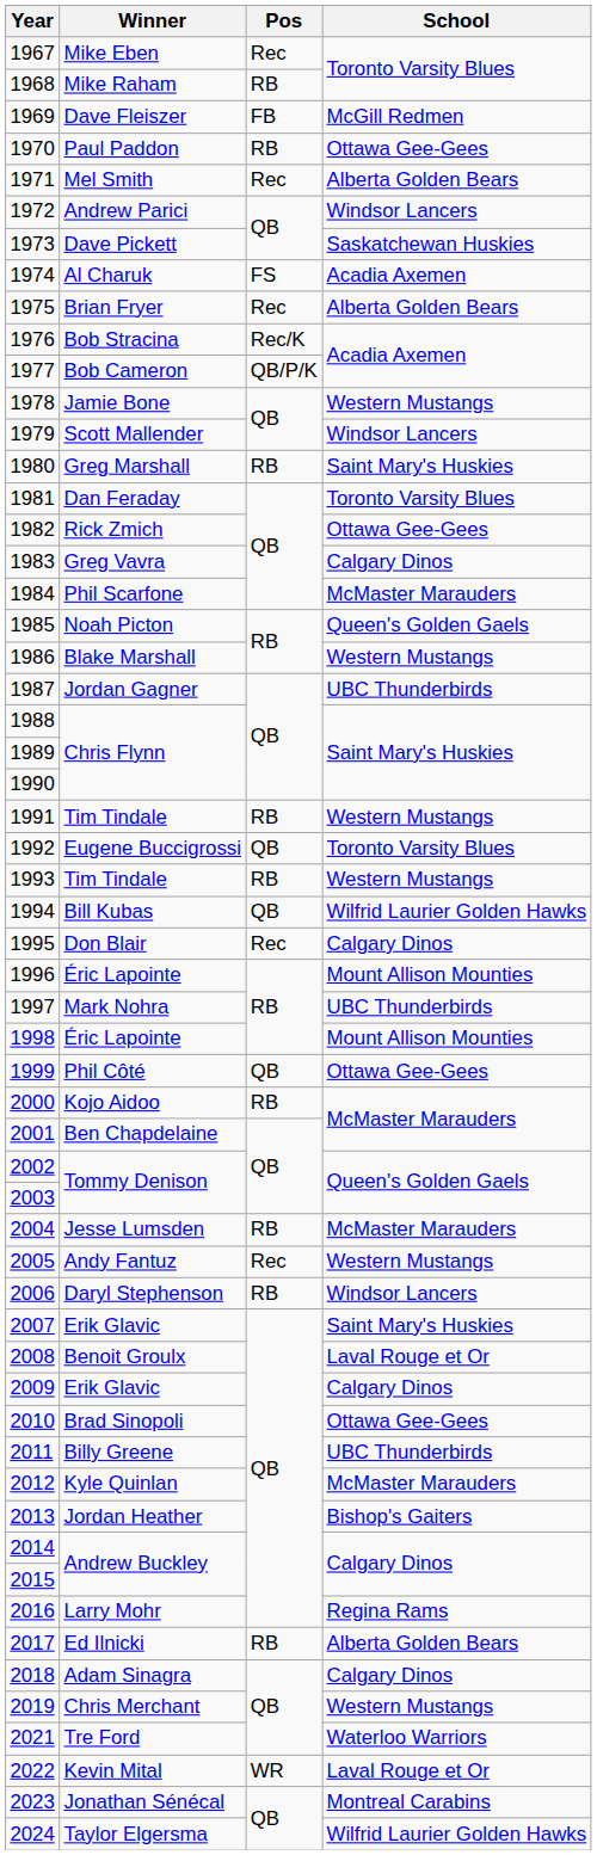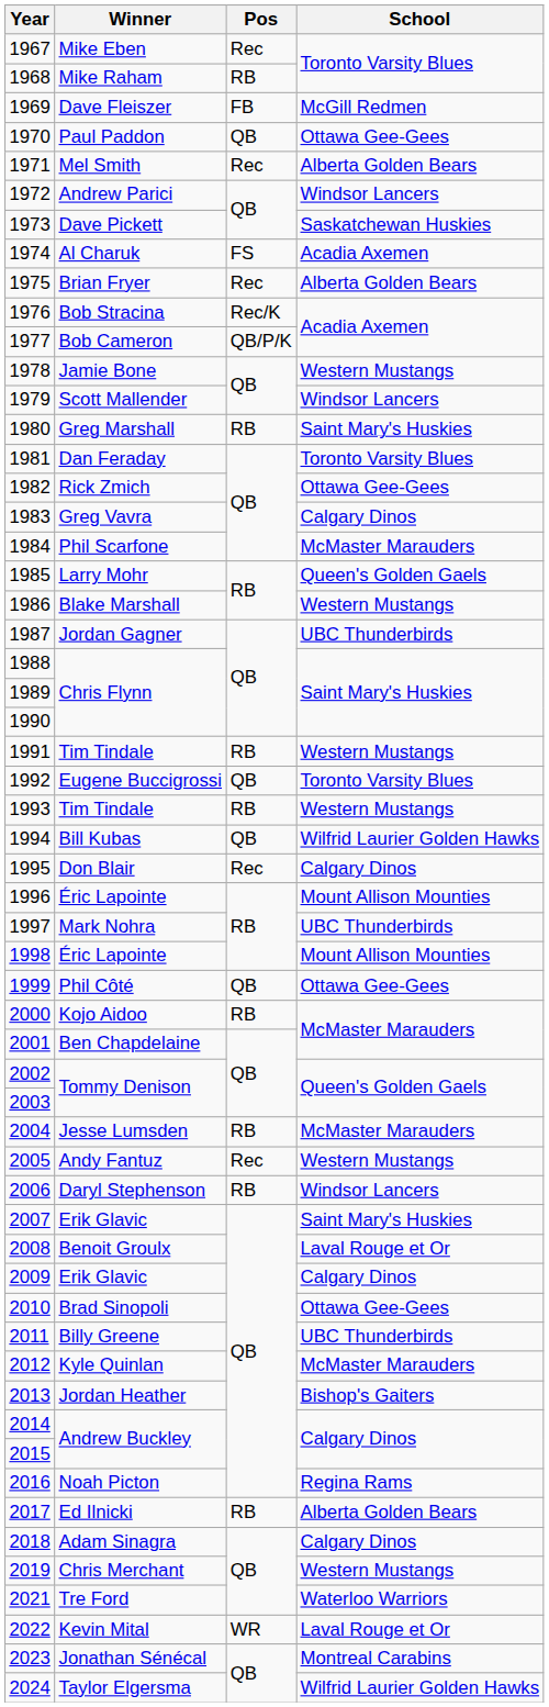1970 | Pos: RB -> QB
1985 | Winner: Noah Picton -> Larry Mohr
2016 | Winner: Larry Mohr -> Noah Picton
